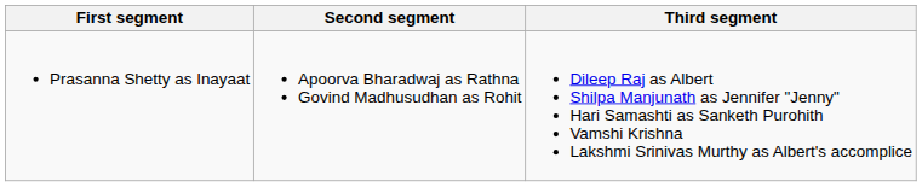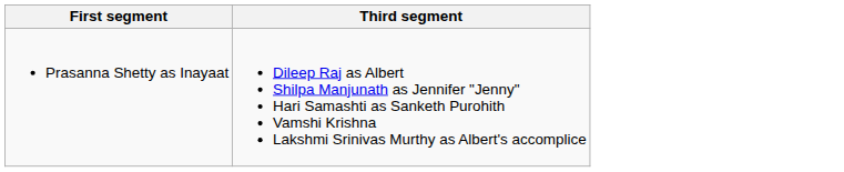- column: Second segment | Apoorva Bharadwaj as Rathna Govind Madhusudhan as Rohit
